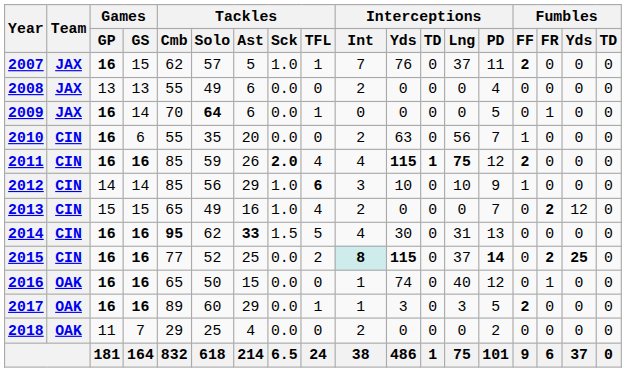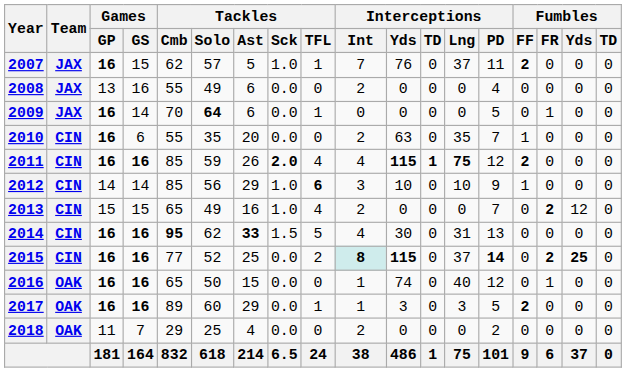2008 | Games / GS: 13 -> 16
2010 | Interceptions / Lng: 56 -> 35
